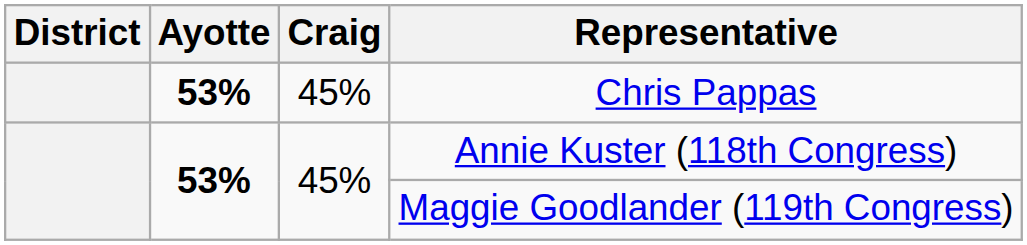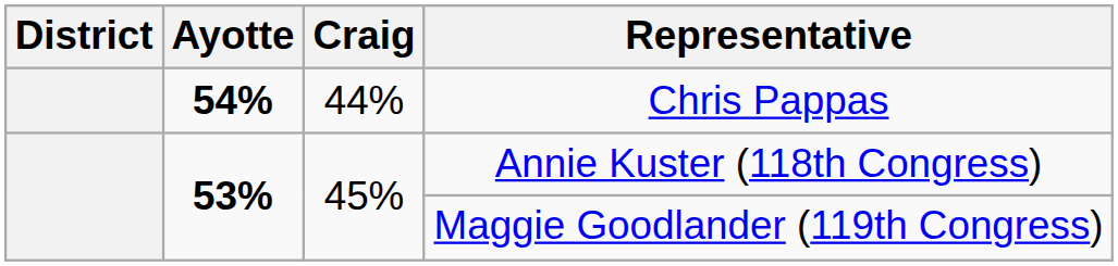Chris Pappas | Ayotte: 53% -> 54%
Chris Pappas | Craig: 45% -> 44%
